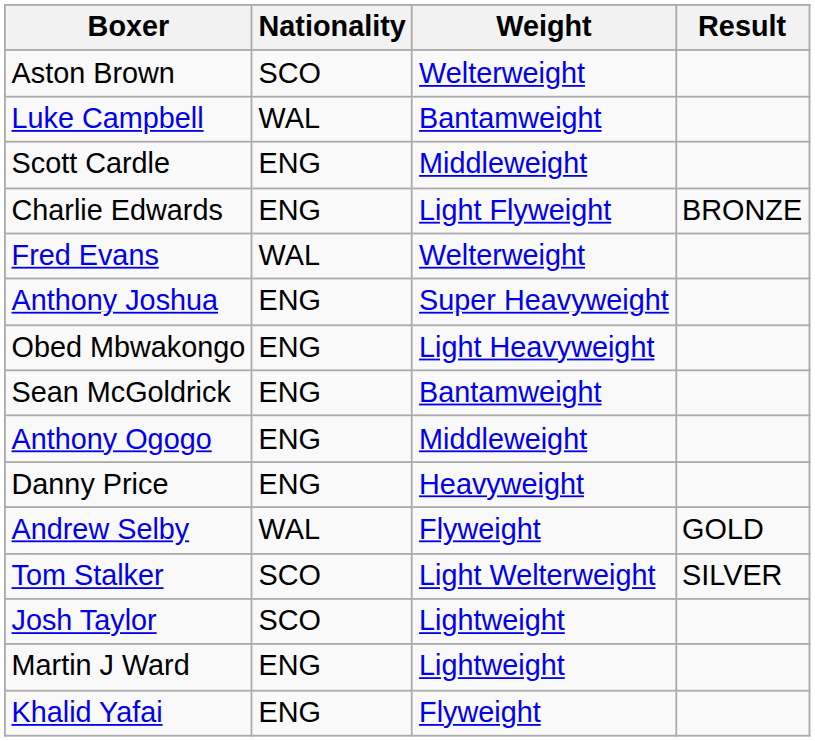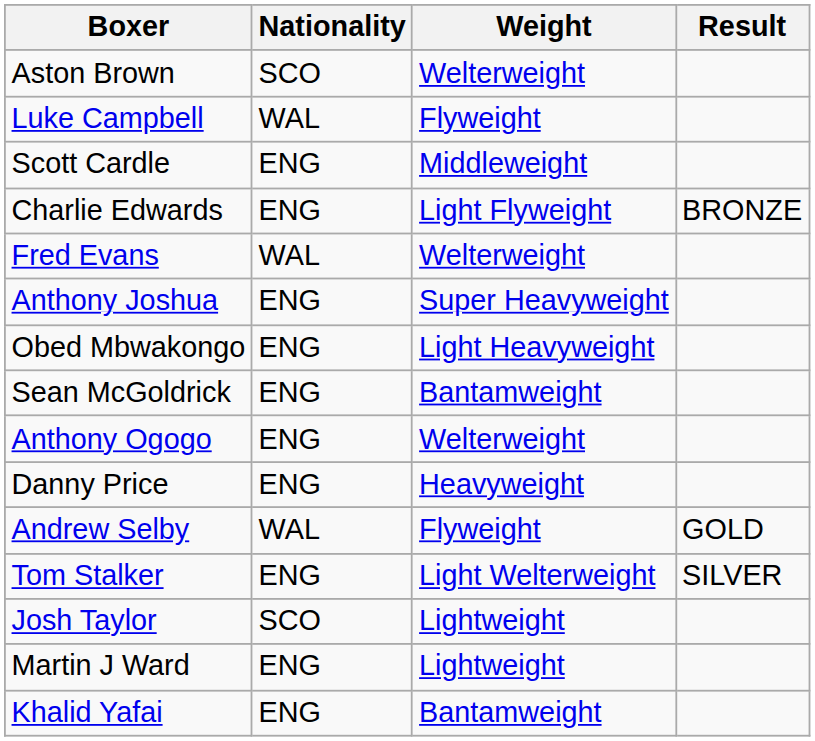Luke Campbell | Weight: Bantamweight -> Flyweight
Anthony Ogogo | Weight: Middleweight -> Welterweight
Tom Stalker | Nationality: SCO -> ENG
Khalid Yafai | Weight: Flyweight -> Bantamweight
